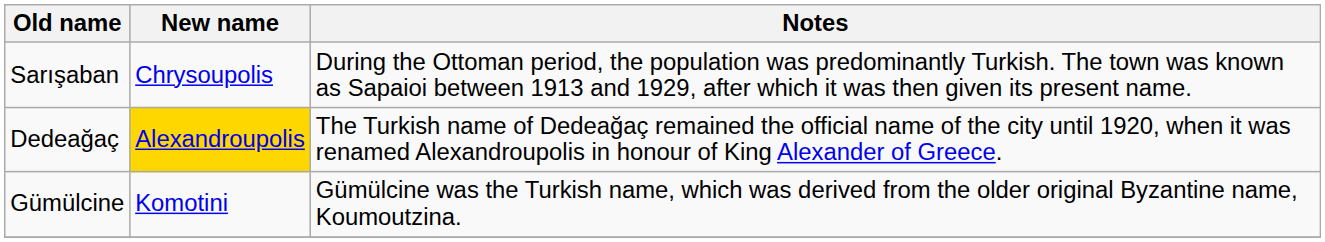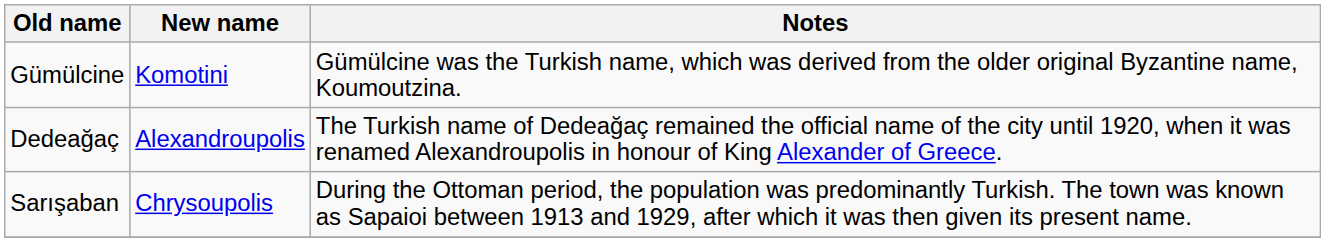rows swapped: Gümülcine <-> Sarışaban
Dedeağaç | New name: gold background -> no background
